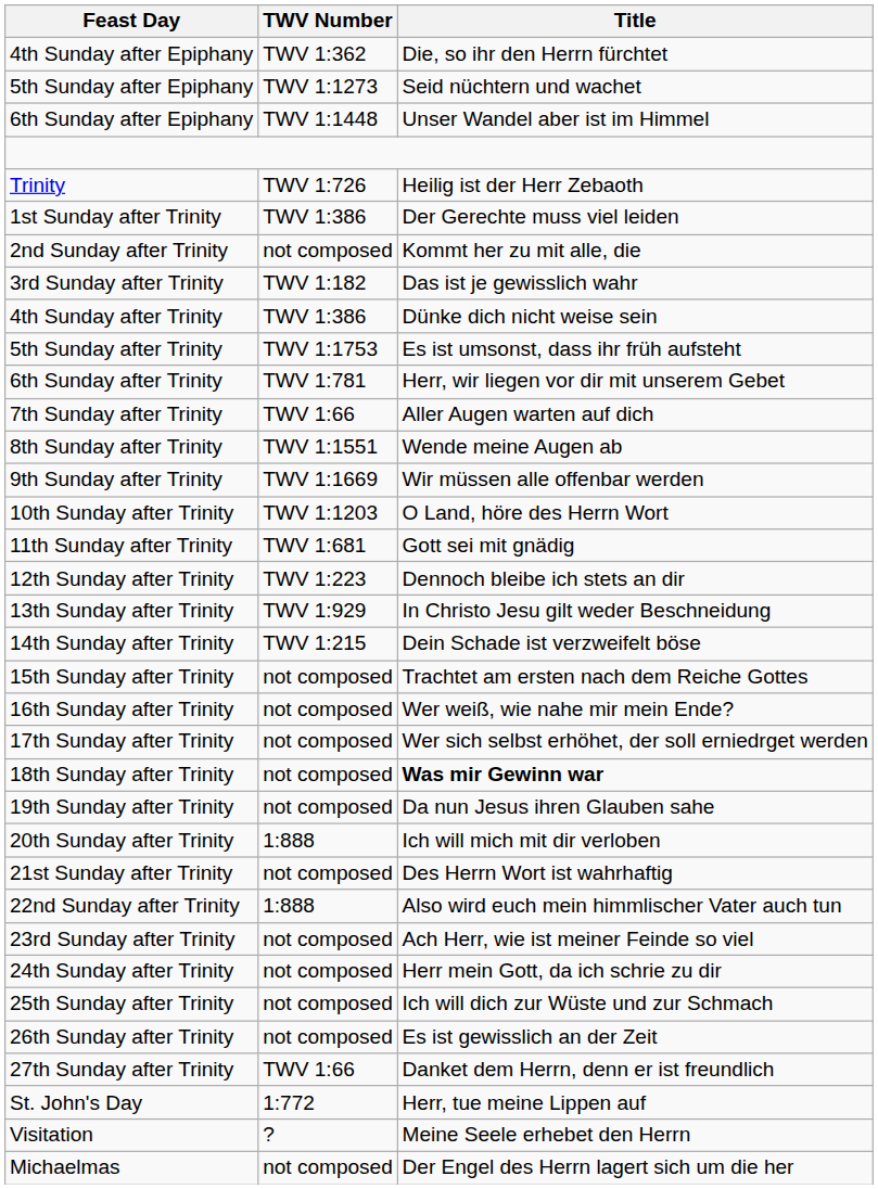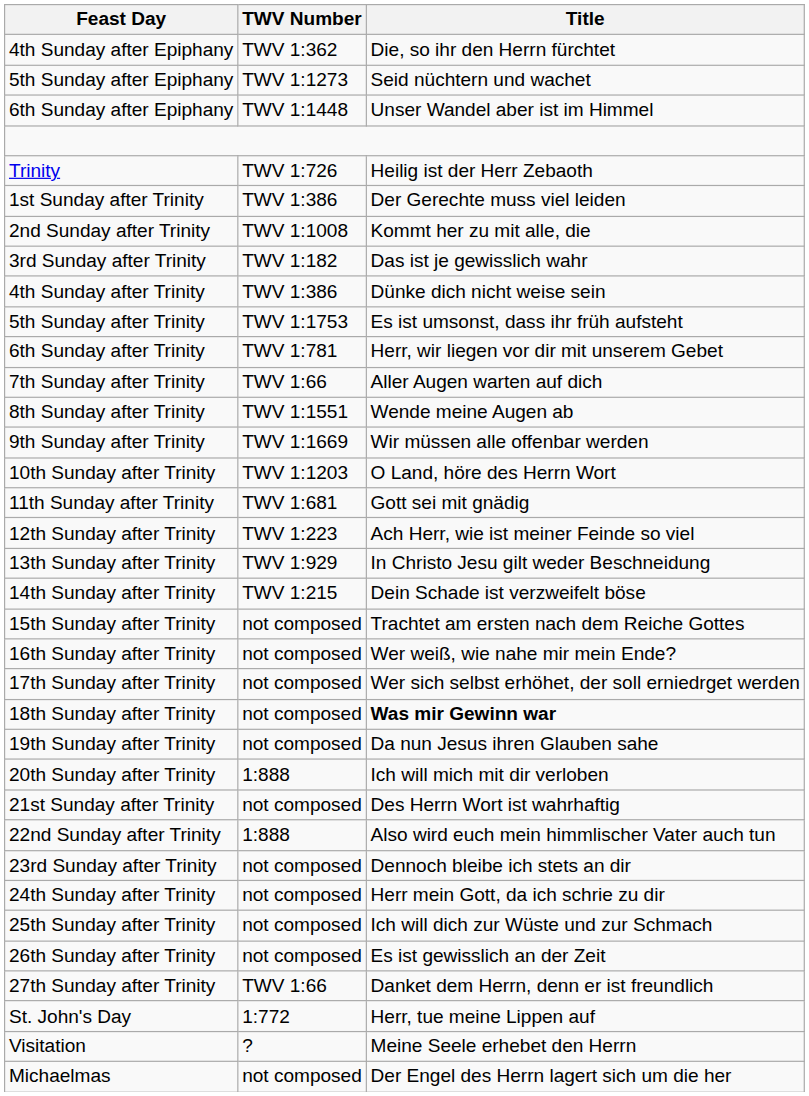2nd Sunday after Trinity | TWV Number: not composed -> TWV 1:1008
12th Sunday after Trinity | Title: Dennoch bleibe ich stets an dir -> Ach Herr, wie ist meiner Feinde so viel
23rd Sunday after Trinity | Title: Ach Herr, wie ist meiner Feinde so viel -> Dennoch bleibe ich stets an dir
